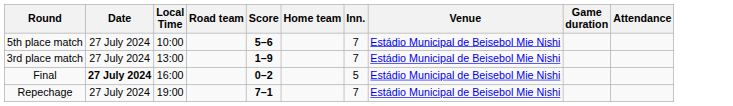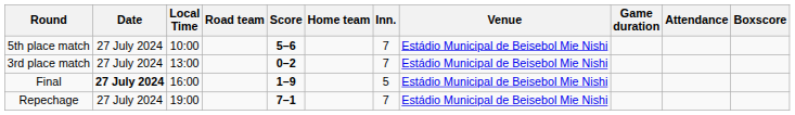+ column: Boxscore
3rd place match | Score: 1–9 -> 0–2
Final | Score: 0–2 -> 1–9
